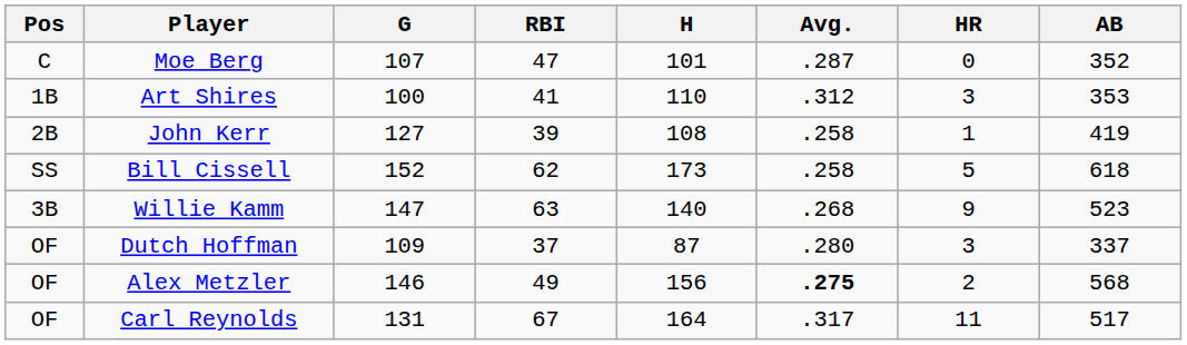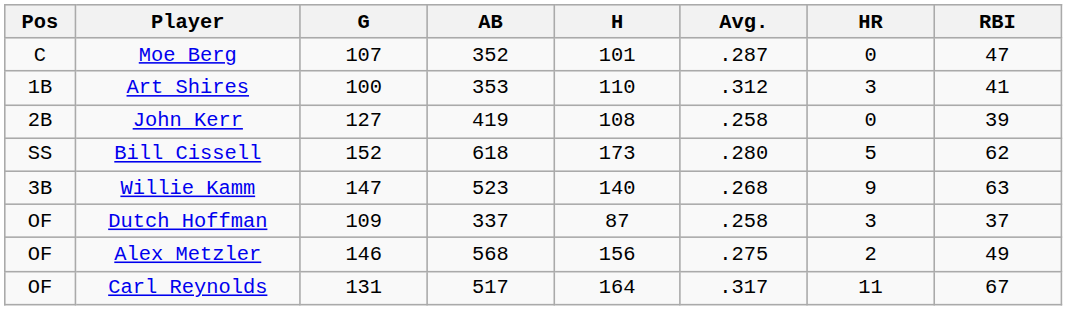columns swapped: AB <-> RBI
John Kerr | HR: 1 -> 0
Bill Cissell | Avg.: .258 -> .280
Dutch Hoffman | Avg.: .280 -> .258
Alex Metzler | Avg.: bold -> normal
